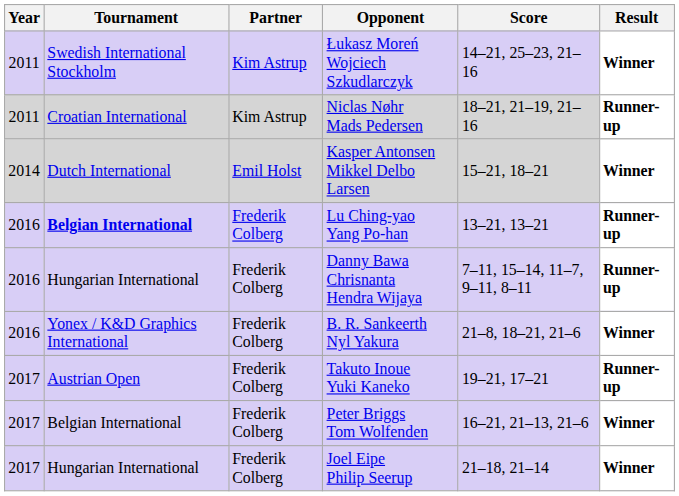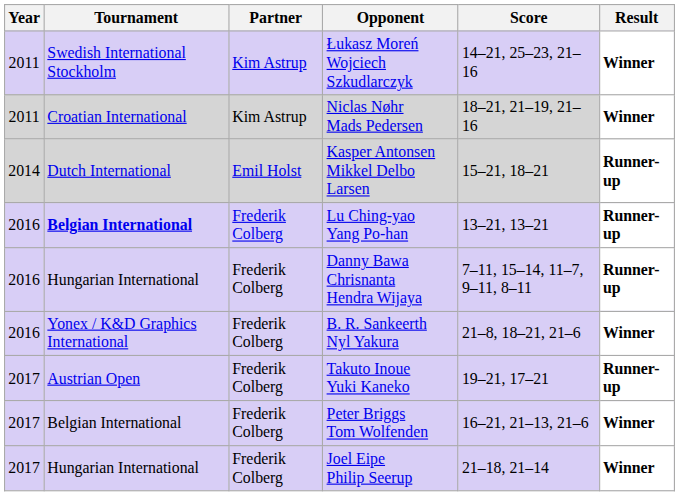Niclas Nøhr Mads Pedersen | Result: Runner-up -> Winner
Kasper Antonsen Mikkel Delbo Larsen | Result: Winner -> Runner-up
